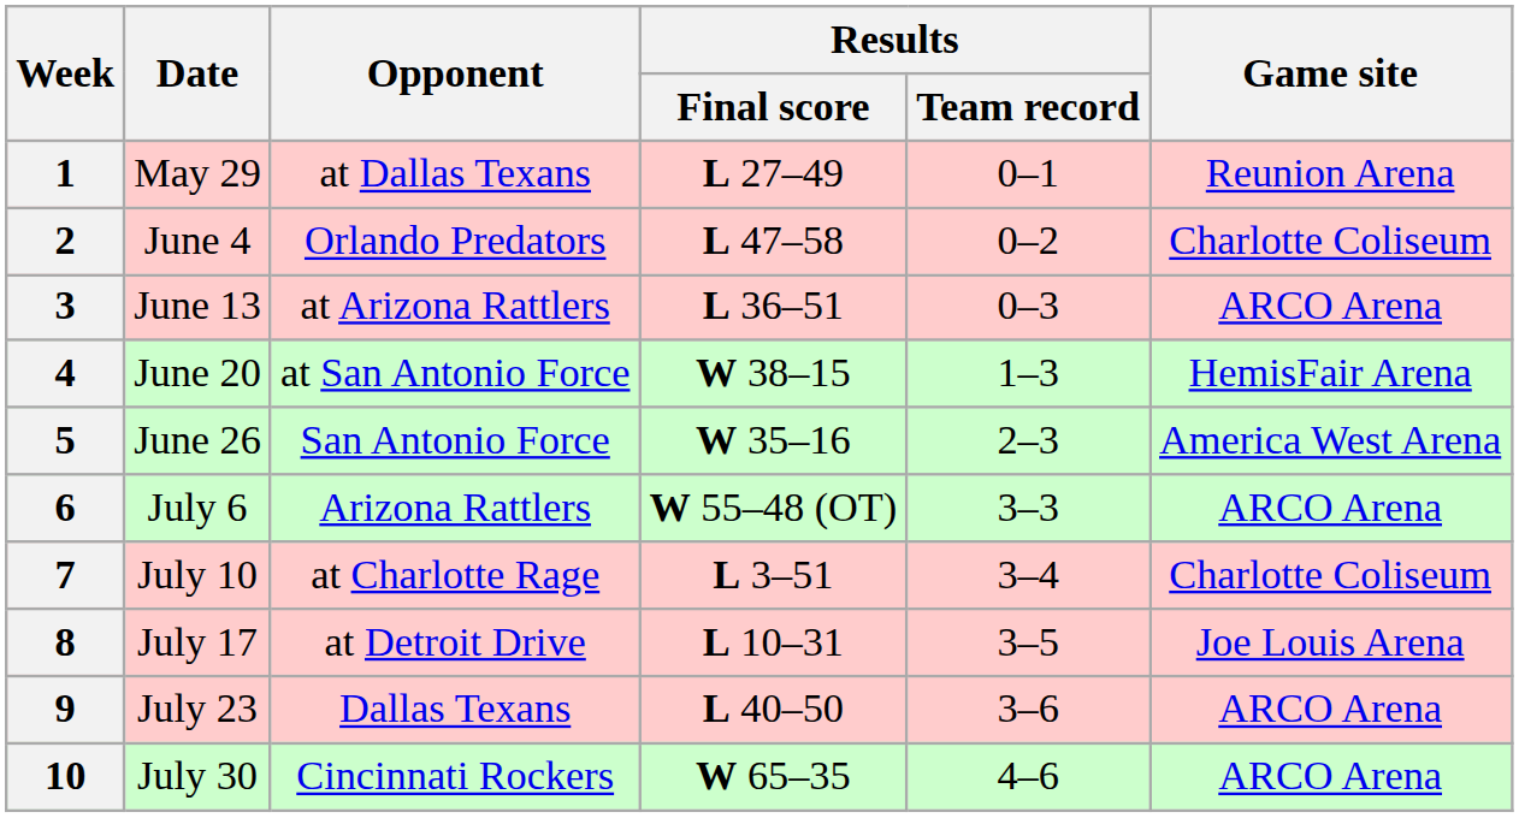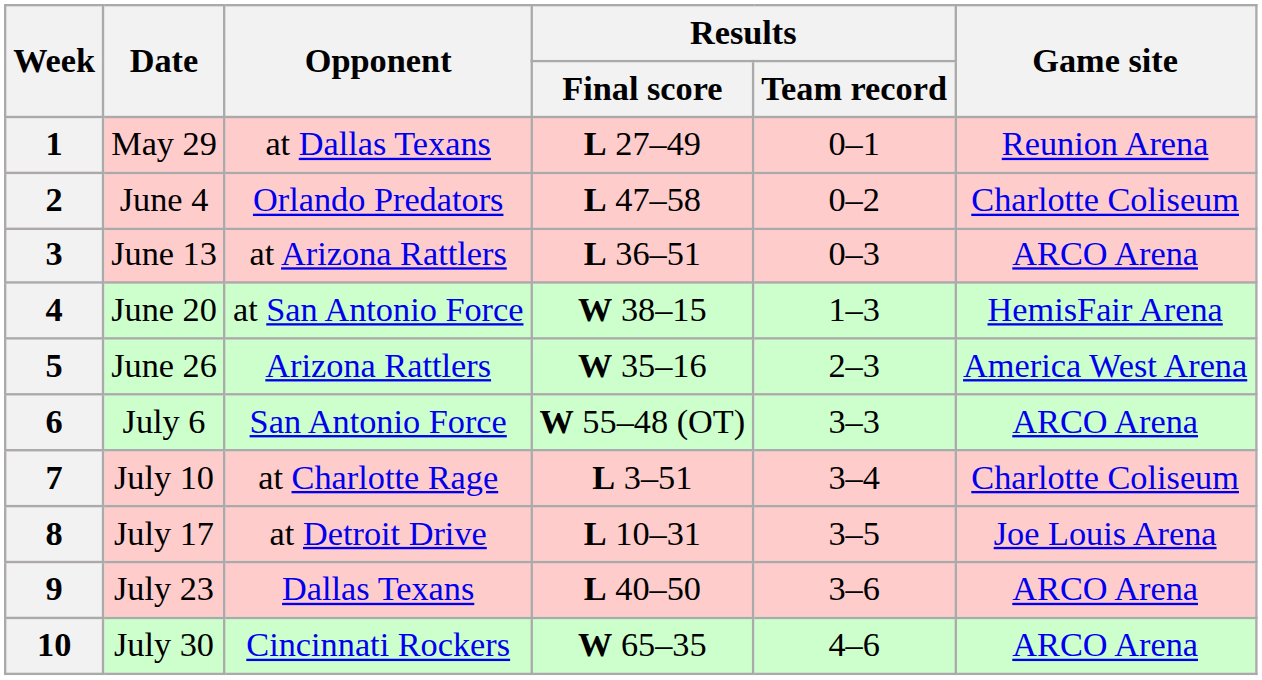5 | Opponent: San Antonio Force -> Arizona Rattlers
6 | Opponent: Arizona Rattlers -> San Antonio Force
